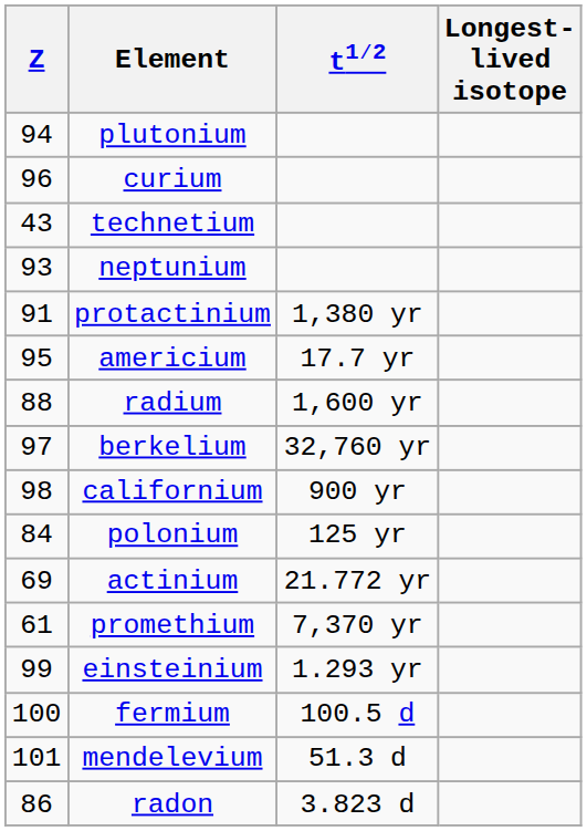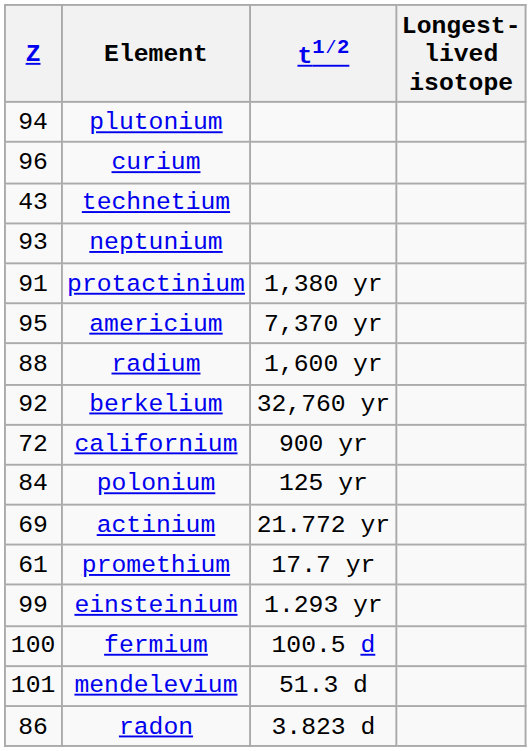americium | t1⁄2: 17.7 yr -> 7,370 yr
berkelium | Z: 97 -> 92
californium | Z: 98 -> 72
promethium | t1⁄2: 7,370 yr -> 17.7 yr
